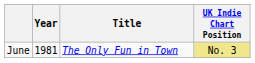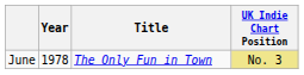June | Year: 1981 -> 1978
